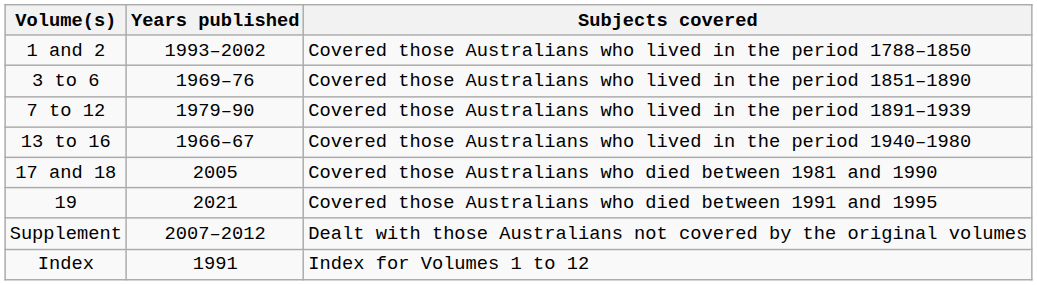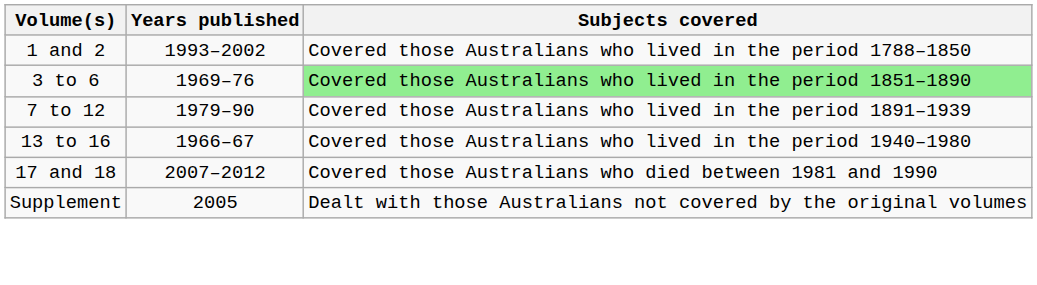3 to 6 | Subjects covered: no background -> lightgreen background
17 and 18 | Years published: 2005 -> 2007–2012
- row: 19 | 2021 | Covered those Australians who died between 1991 and 1995
Supplement | Years published: 2007–2012 -> 2005
- row: Index | 1991 | Index for Volumes 1 to 12
